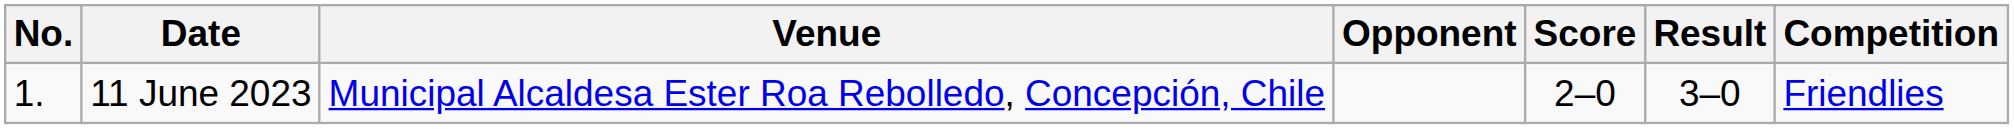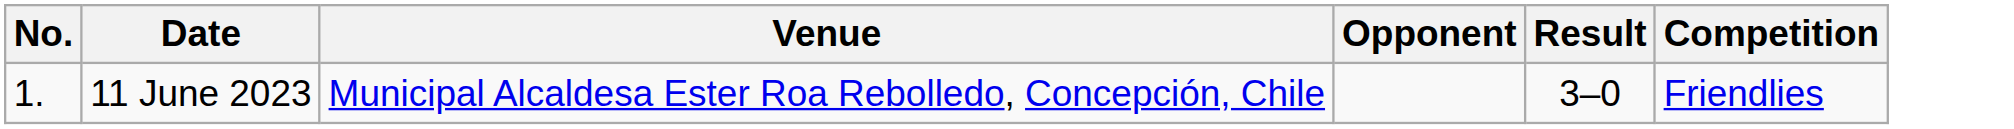- column: Score | 2–0
